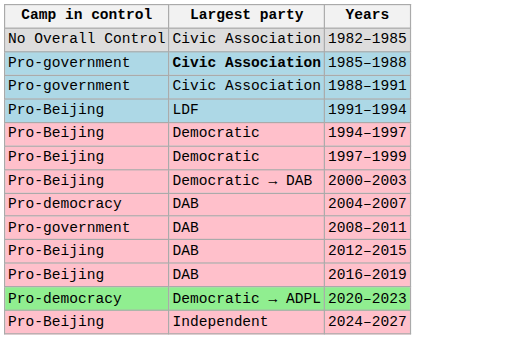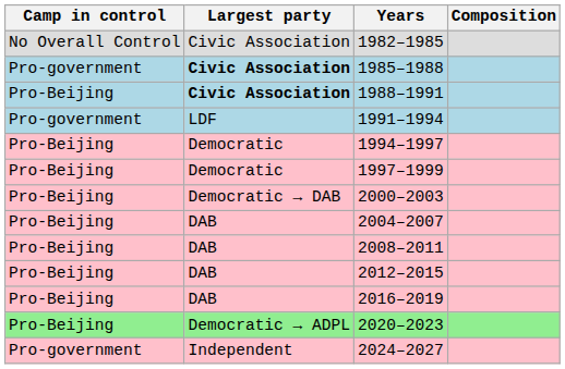+ column: Composition
1988–1991 | Camp in control: Pro-government -> Pro-Beijing
1988–1991 | Largest party: normal -> bold
1991–1994 | Camp in control: Pro-Beijing -> Pro-government
2004–2007 | Camp in control: Pro-democracy -> Pro-Beijing
2008–2011 | Camp in control: Pro-government -> Pro-Beijing
2020–2023 | Camp in control: Pro-democracy -> Pro-Beijing
2024–2027 | Camp in control: Pro-Beijing -> Pro-government
